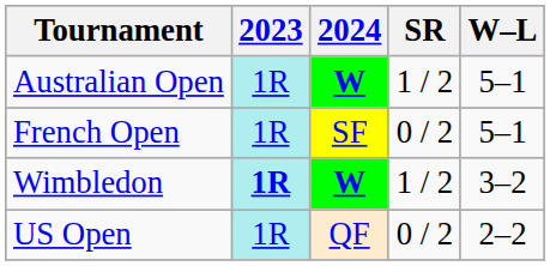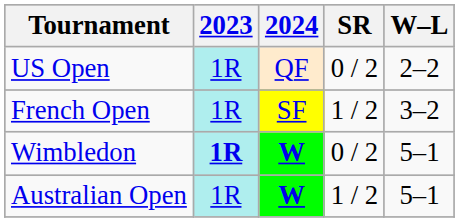rows swapped: Australian Open <-> US Open
French Open | SR: 0 / 2 -> 1 / 2
French Open | W–L: 5–1 -> 3–2
Wimbledon | SR: 1 / 2 -> 0 / 2
Wimbledon | W–L: 3–2 -> 5–1
